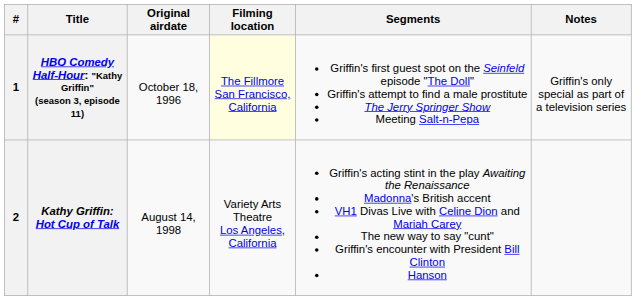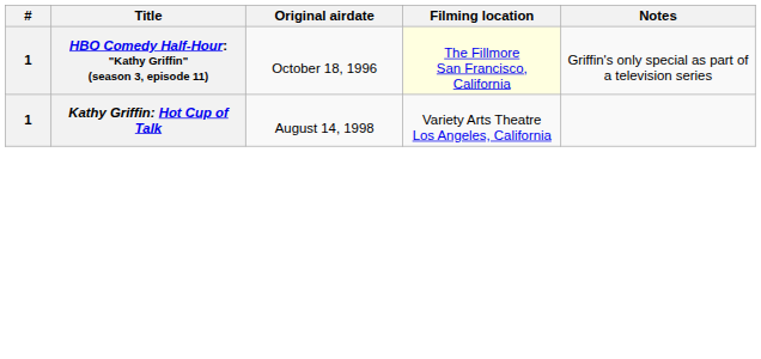- column: Segments | Griffin's first guest spot on the Seinfeld episode "The Doll" Griffin's attempt to find a male prostitute The Jerry Springer Show Meeting Salt-n-Pepa | Griffin's acting stint in the play Awaiting the Renaissance Madonna's British accent VH1 Divas Live with Celine Dion and Mariah Carey The new way to say "cunt" Griffin's encounter with President Bill Clinton Hanson
Kathy Griffin: Hot Cup of Talk | #: 2 -> 1
